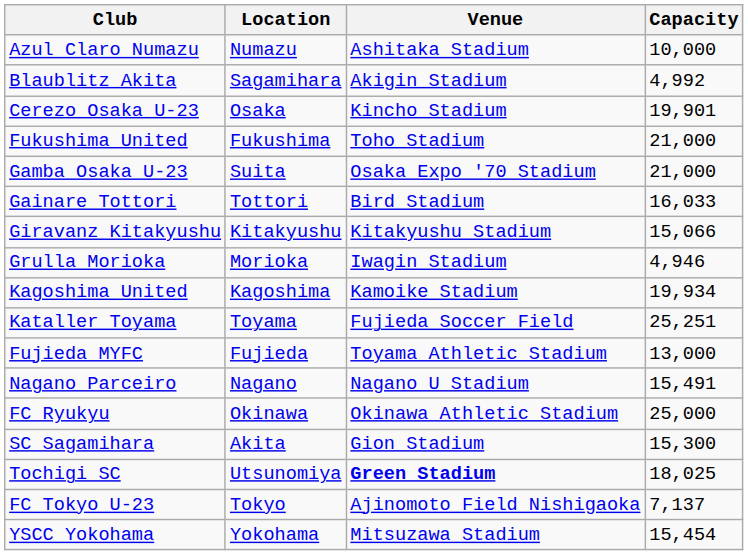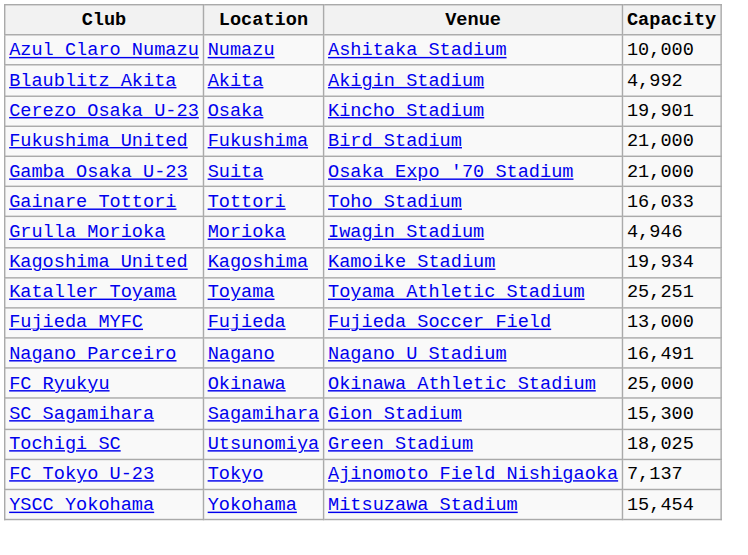Blaublitz Akita | Location: Sagamihara -> Akita
Fukushima United | Venue: Toho Stadium -> Bird Stadium
Gainare Tottori | Venue: Bird Stadium -> Toho Stadium
- row: Giravanz Kitakyushu | Kitakyushu | Kitakyushu Stadium | 15,066
Kataller Toyama | Venue: Fujieda Soccer Field -> Toyama Athletic Stadium
Fujieda MYFC | Venue: Toyama Athletic Stadium -> Fujieda Soccer Field
Nagano Parceiro | Capacity: 15,491 -> 16,491
SC Sagamihara | Location: Akita -> Sagamihara
Tochigi SC | Venue: bold -> normal
